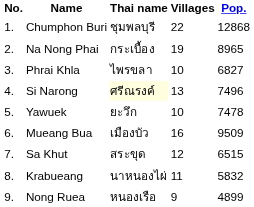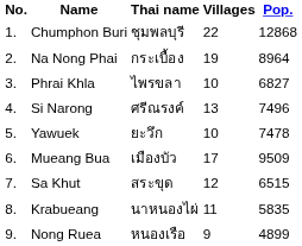Na Nong Phai | Pop.: 8965 -> 8964
Si Narong | Thai name: lightyellow background -> no background
Mueang Bua | Villages: 16 -> 17
Krabueang | Pop.: 5832 -> 5835
